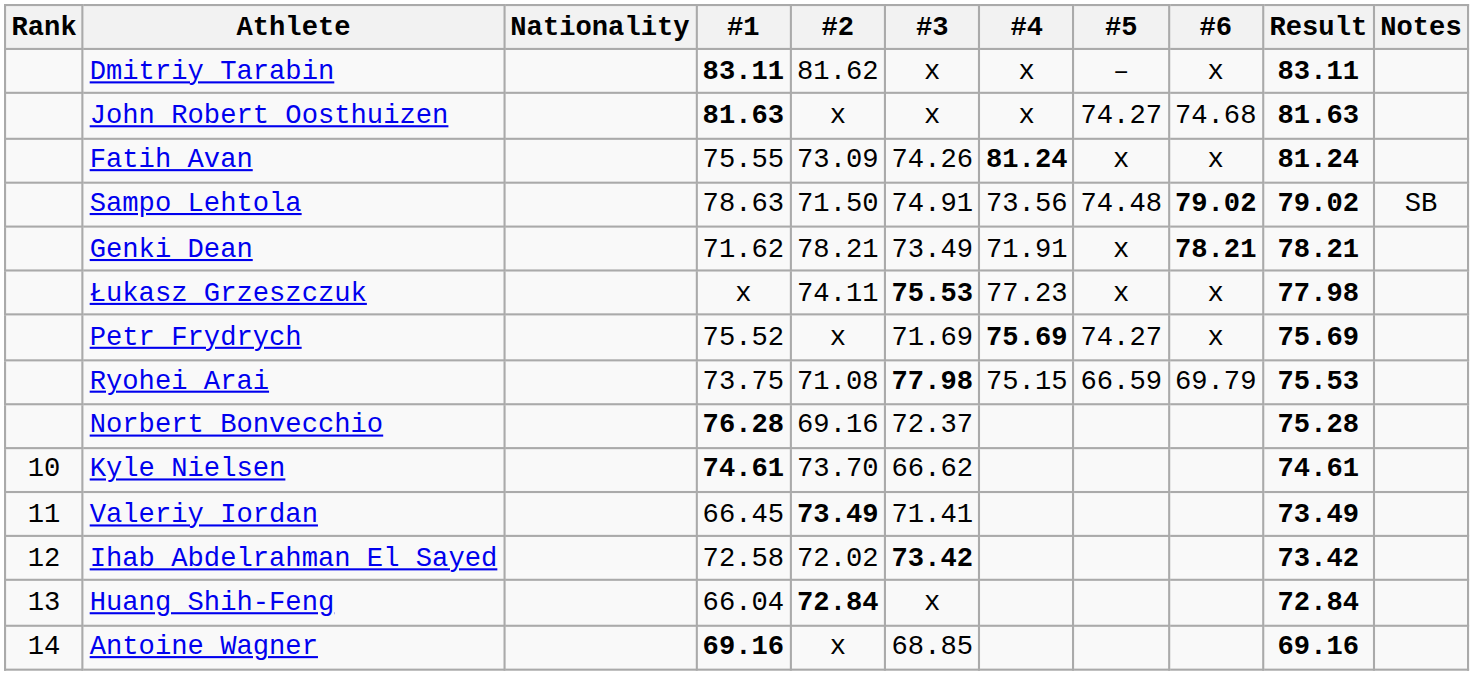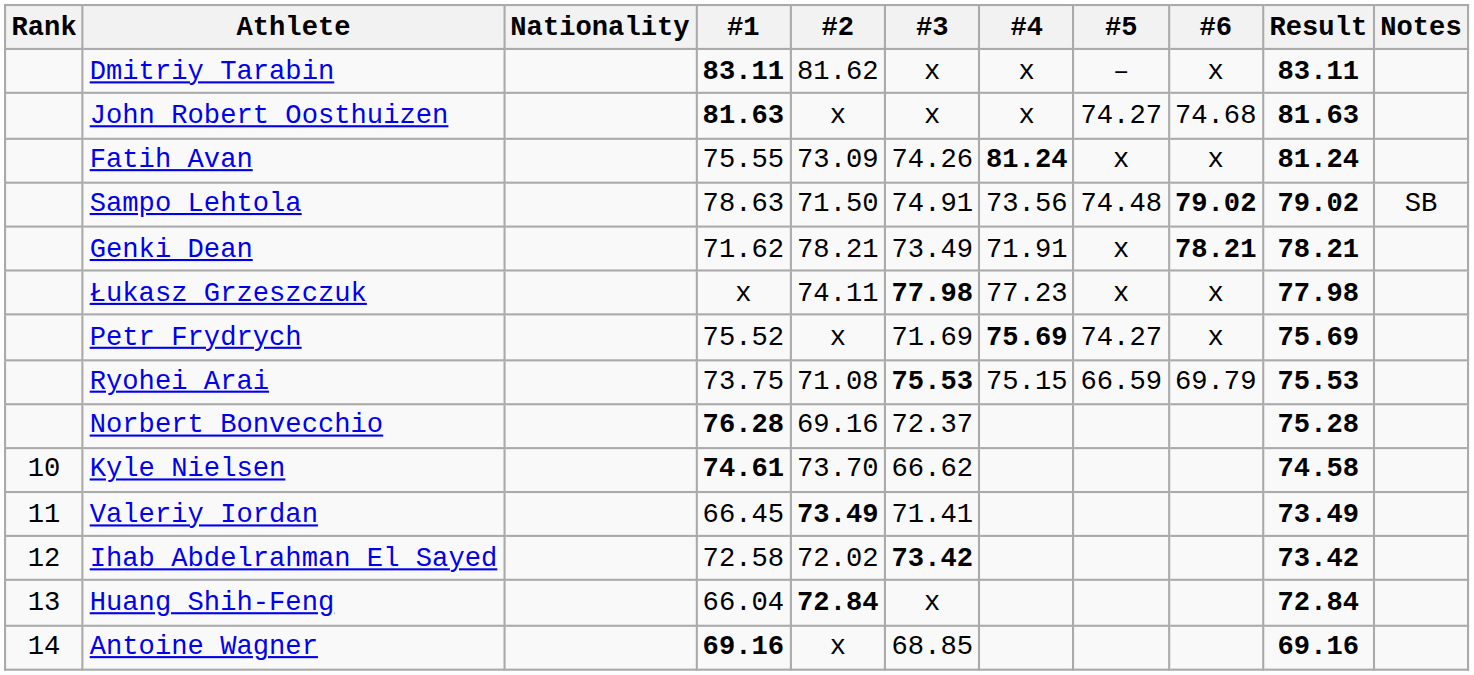Łukasz Grzeszczuk | #3: 75.53 -> 77.98
Ryohei Arai | #3: 77.98 -> 75.53
Kyle Nielsen | Result: 74.61 -> 74.58
